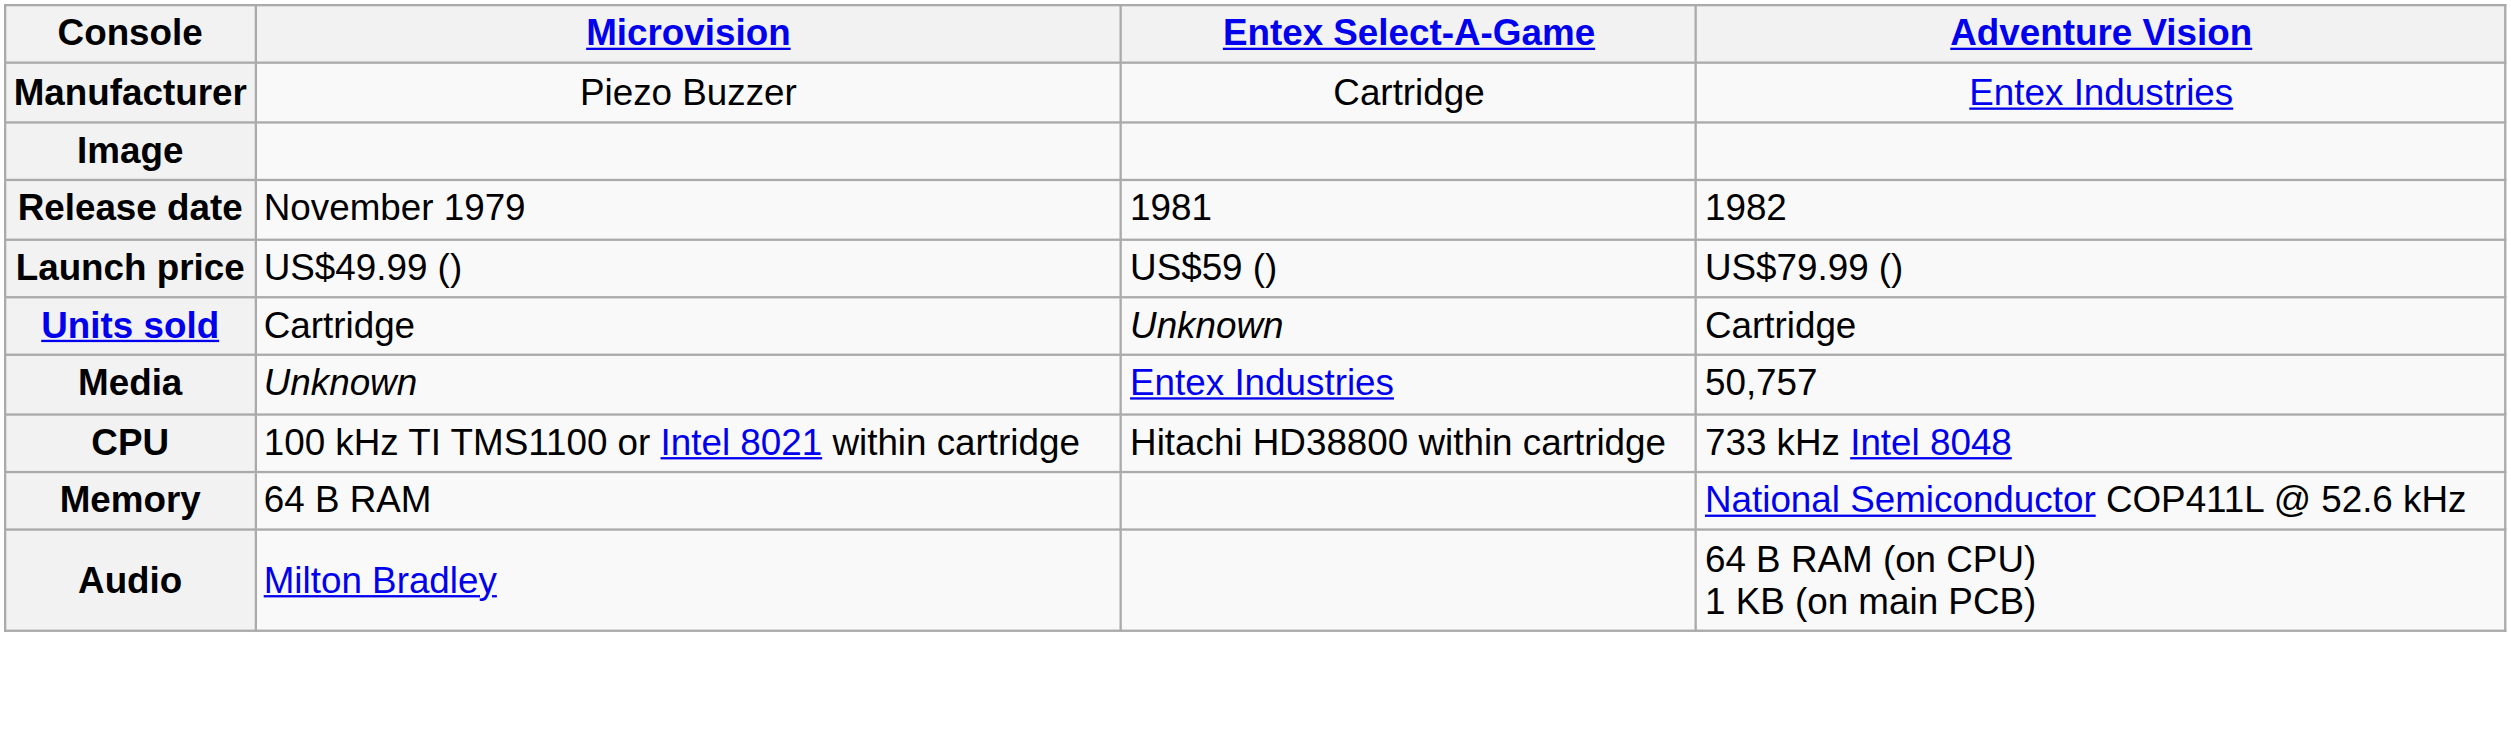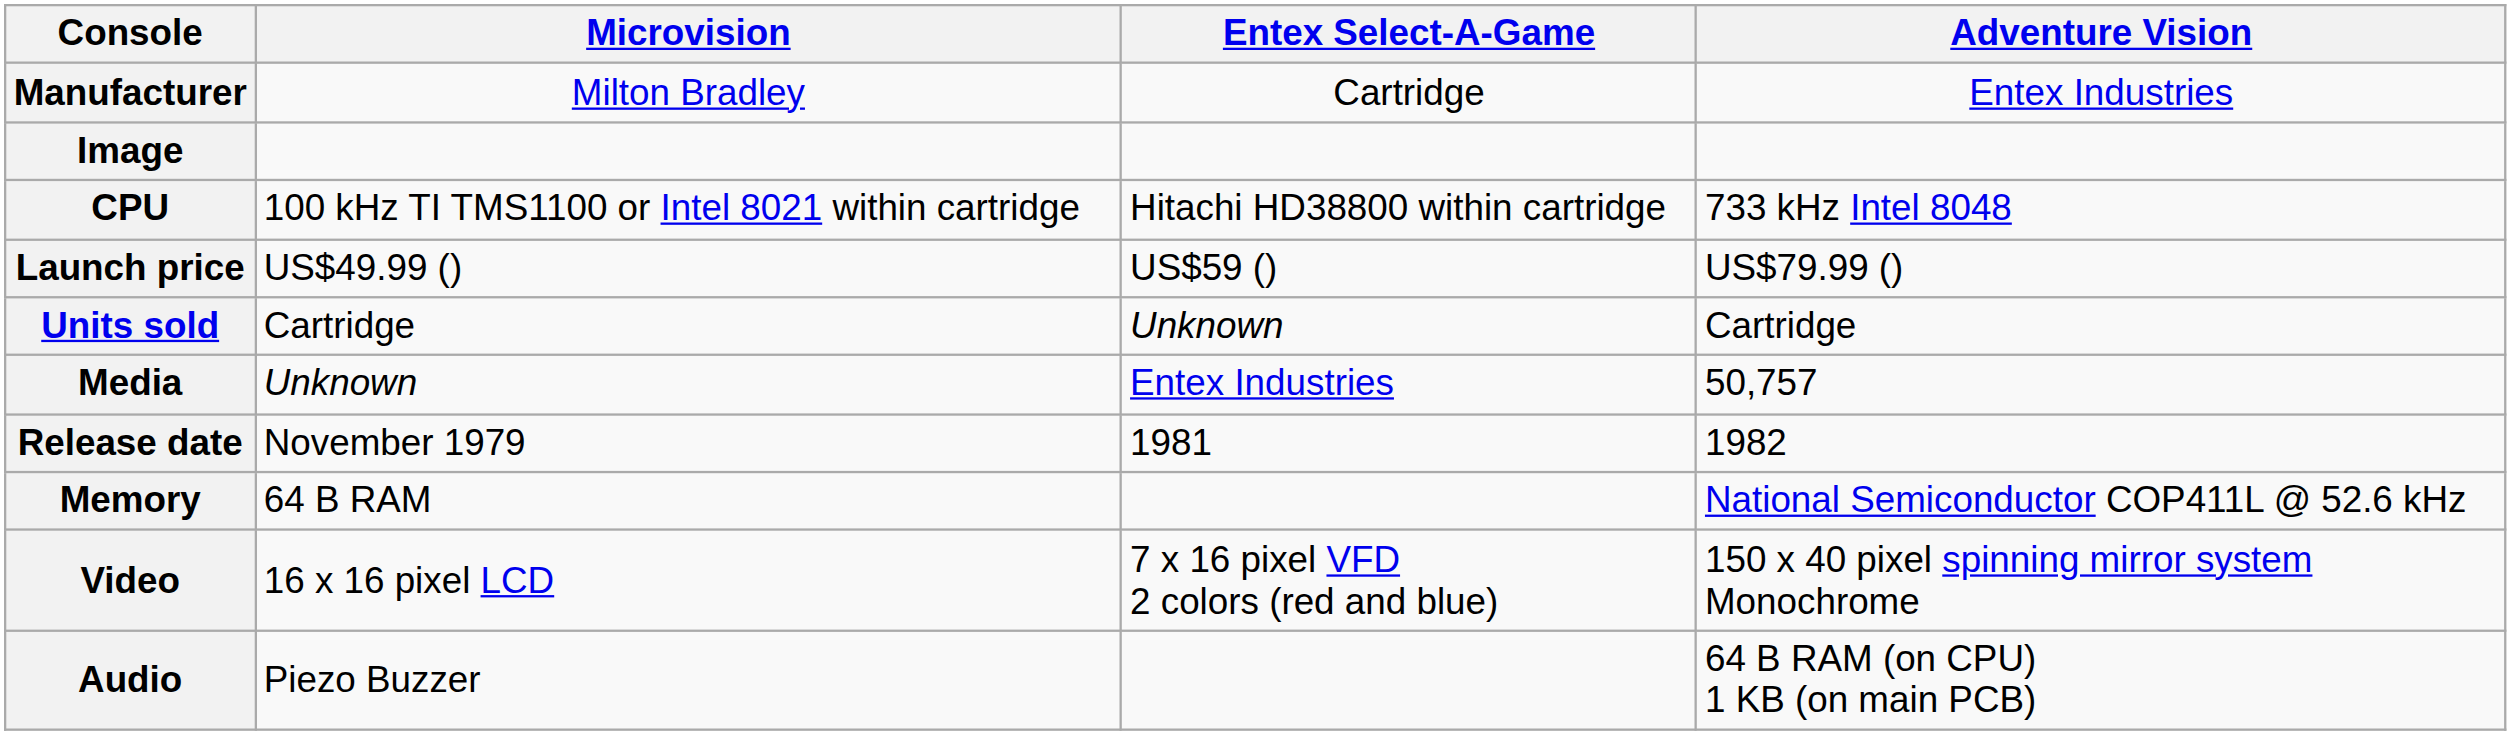Manufacturer | Microvision: Piezo Buzzer -> Milton Bradley
rows swapped: Release date <-> CPU
+ row: Video | 16 x 16 pixel LCD | 7 x 16 pixel VFD 2 colors (red and blue) | 150 x 40 pixel spinning mirror system Monochrome
Audio | Microvision: Milton Bradley -> Piezo Buzzer
